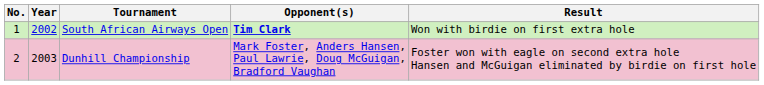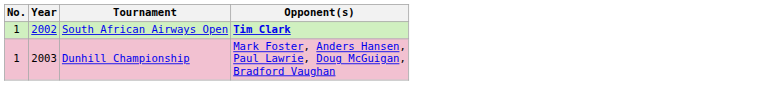- column: Result | Won with birdie on first extra hole | Foster won with eagle on second extra hole Hansen and McGuigan eliminated by birdie on first hole
Dunhill Championship | No.: 2 -> 1
